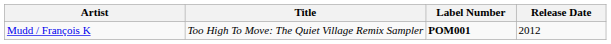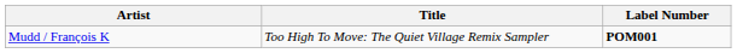- column: Release Date | 2012
